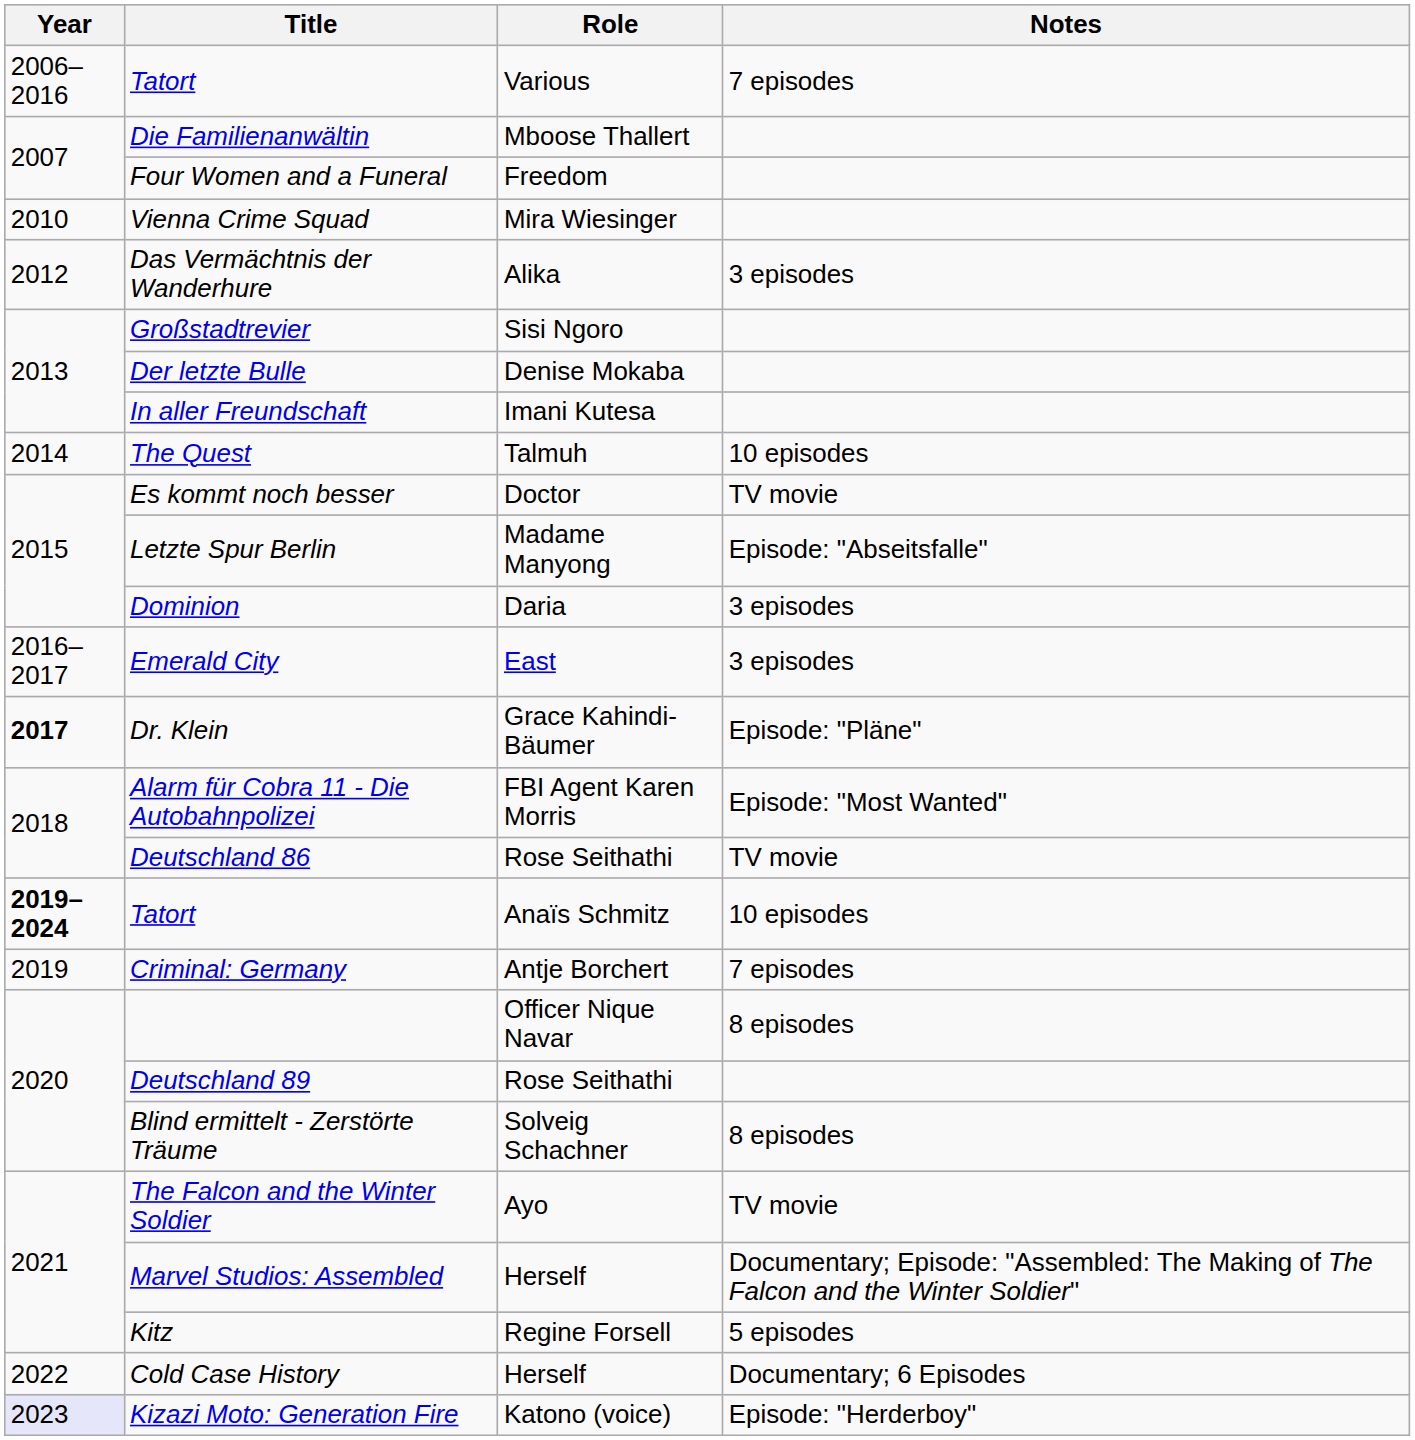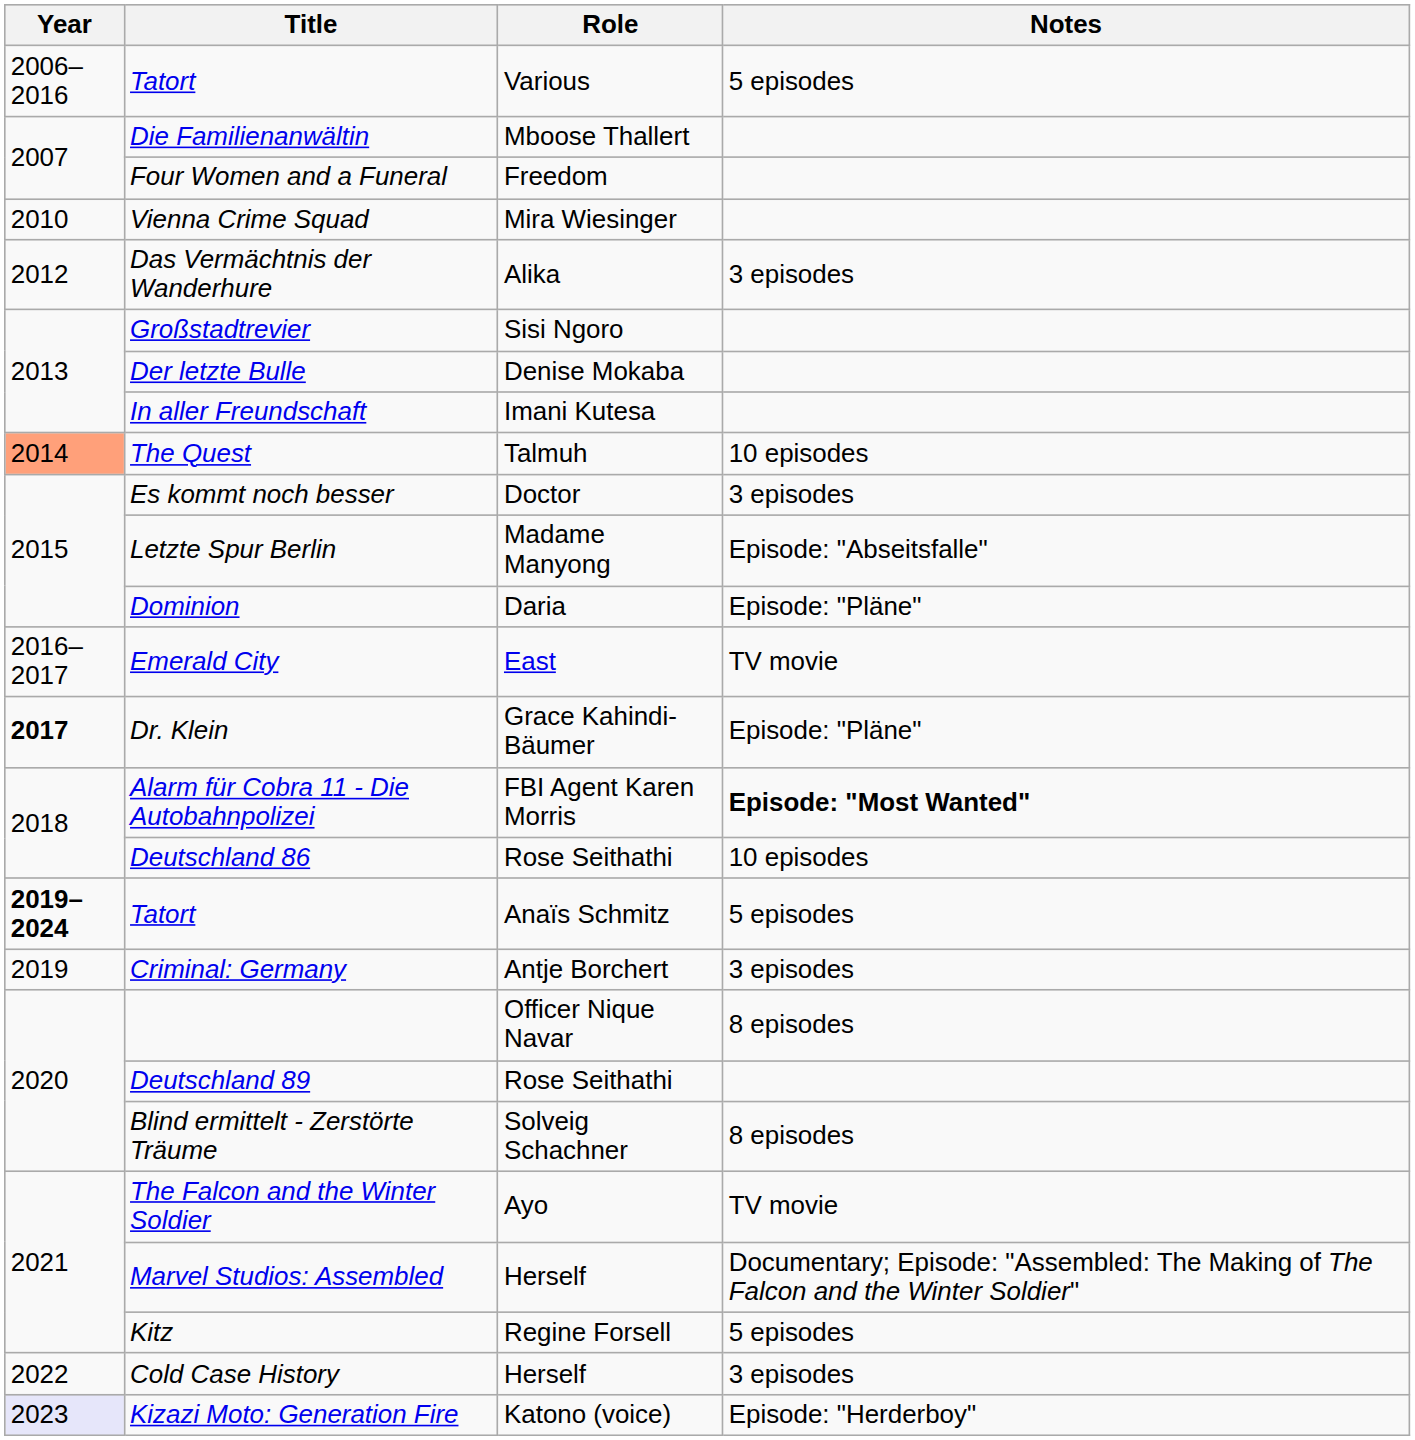Tatort / Various | Notes: 7 episodes -> 5 episodes
The Quest | Year: no background -> lightsalmon background
Es kommt noch besser | Notes: TV movie -> 3 episodes
Dominion | Notes: 3 episodes -> Episode: "Pläne"
Emerald City | Notes: 3 episodes -> TV movie
Alarm für Cobra 11 - Die Autobahnpolizei | Notes: normal -> bold
Deutschland 86 | Notes: TV movie -> 10 episodes
Tatort / Anaïs Schmitz | Notes: 10 episodes -> 5 episodes
Criminal: Germany | Notes: 7 episodes -> 3 episodes
Cold Case History | Notes: Documentary; 6 Episodes -> 3 episodes
